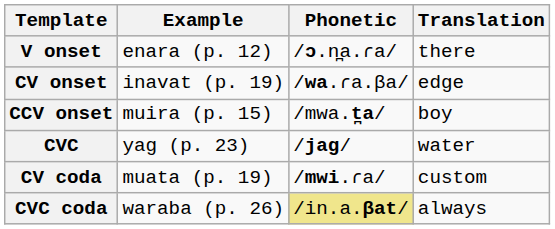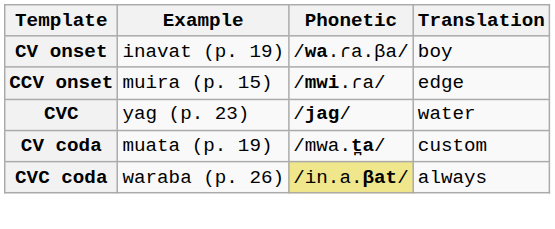- row: V onset | enara (p. 12) | /ɔ.n̪a.ɾa/ | there
CV onset | Translation: edge -> boy
CCV onset | Phonetic: /mwa.t̪a/ -> /mwi.ɾa/
CCV onset | Translation: boy -> edge
CV coda | Phonetic: /mwi.ɾa/ -> /mwa.t̪a/
